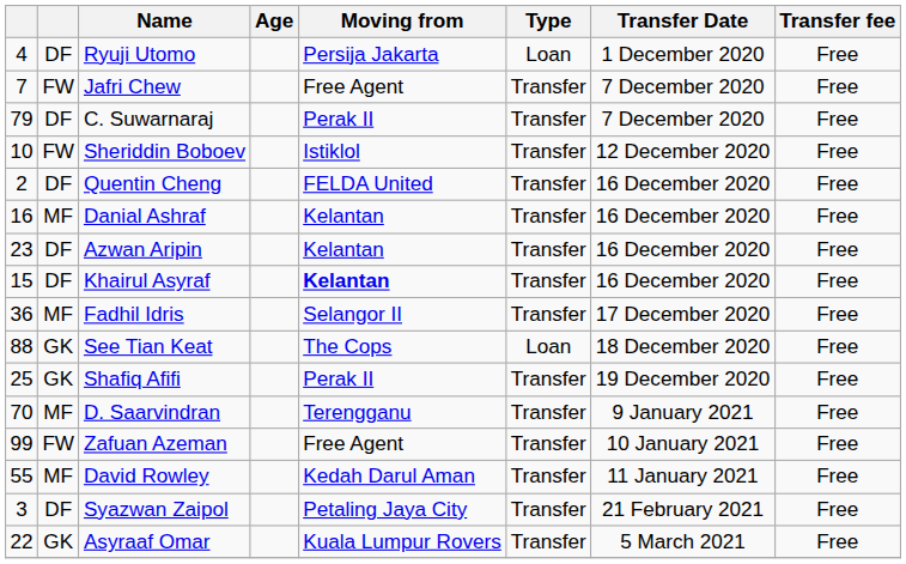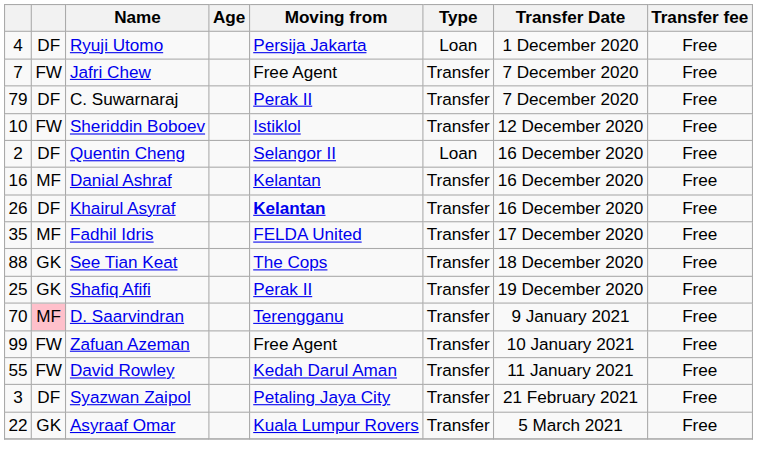Quentin Cheng | Moving from: FELDA United -> Selangor II
Quentin Cheng | Type: Transfer -> Loan
- row: 23 | DF | Azwan Aripin | Kelantan | Transfer | 16 December 2020 | Free
Khairul Asyraf | column 1: 15 -> 26
Fadhil Idris | column 1: 36 -> 35
Fadhil Idris | Moving from: Selangor II -> FELDA United
See Tian Keat | Type: Loan -> Transfer
D. Saarvindran | column 2: no background -> pink background
David Rowley | column 2: MF -> FW
